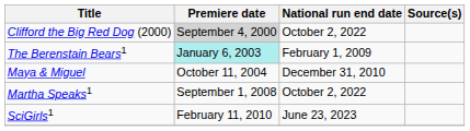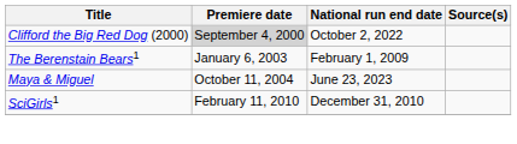The Berenstain Bears1 | Premiere date: paleturquoise background -> no background
Maya & Miguel | National run end date: December 31, 2010 -> June 23, 2023
- row: Martha Speaks1 | September 1, 2008 | October 2, 2022
SciGirls1 | National run end date: June 23, 2023 -> December 31, 2010
